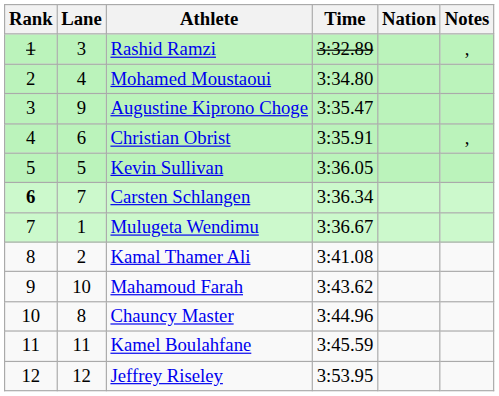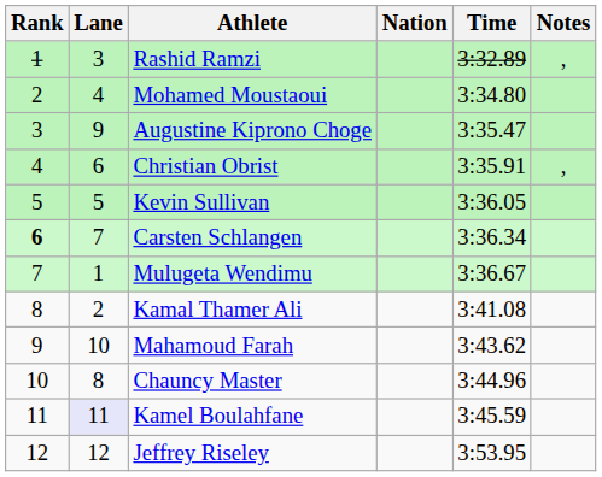columns swapped: Nation <-> Time
Kamel Boulahfane | Lane: no background -> lavender background
